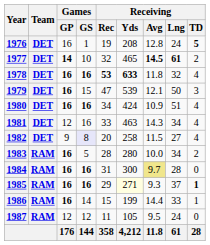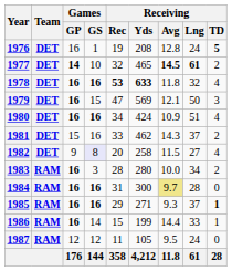1979 | Receiving / Yds: 539 -> 569
1981 | Games / GP: 12 -> 15
1981 | Receiving / Yds: 463 -> 462
1981 | Receiving / Lng: 34 -> 37
1981 | Receiving / TD: 4 -> 2
1983 | Games / GS: 5 -> 3
1985 | Receiving / Yds: lightyellow background -> no background
